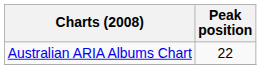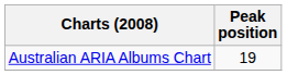Australian ARIA Albums Chart | Peak position: 22 -> 19
